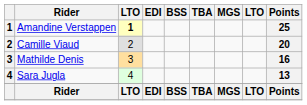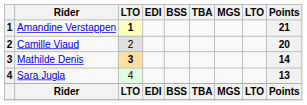Amandine Verstappen | Points: 25 -> 21
Mathilde Denis | column 3: normal -> bold
Mathilde Denis | Points: 16 -> 14
